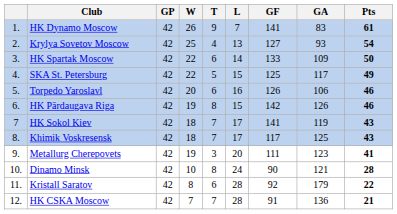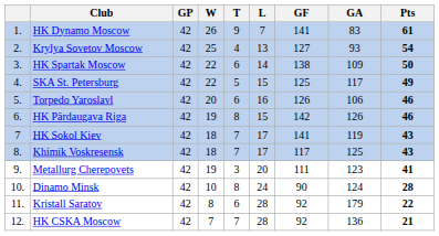HK Spartak Moscow | GF: 133 -> 138
Dinamo Minsk | GA: 121 -> 124
HK CSKA Moscow | GF: 91 -> 92
